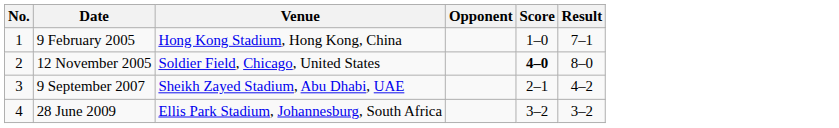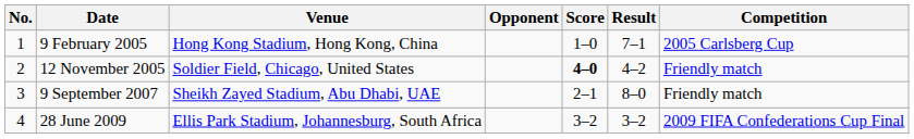+ column: Competition | 2005 Carlsberg Cup | Friendly match | Friendly match | 2009 FIFA Confederations Cup Final
12 November 2005 | Result: 8–0 -> 4–2
9 September 2007 | Result: 4–2 -> 8–0
